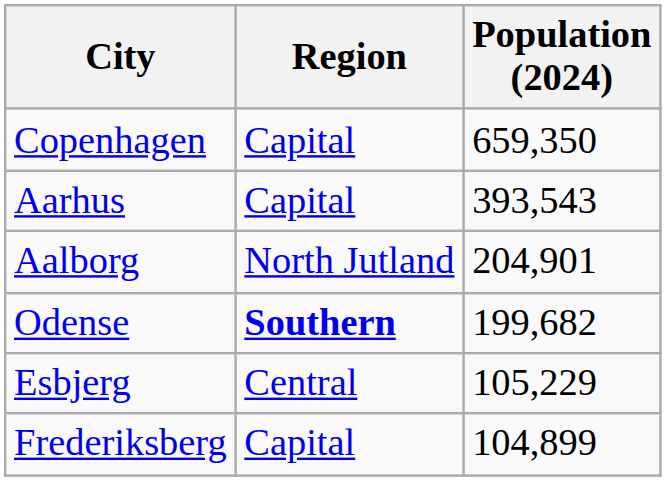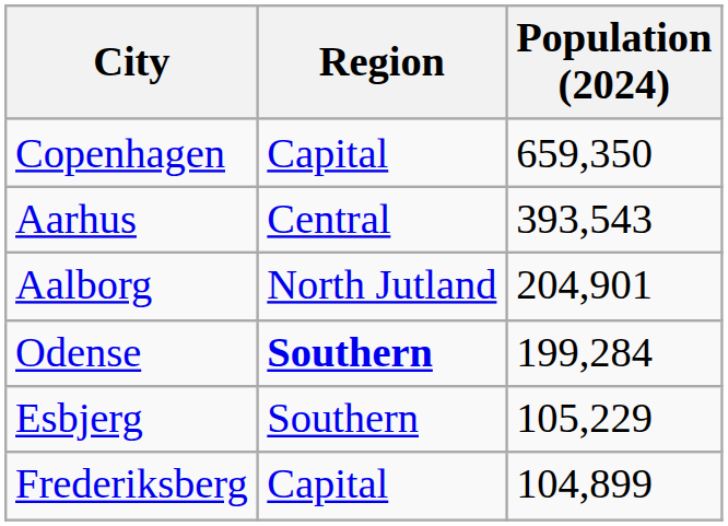Aarhus | Region: Capital -> Central
Odense | Population (2024): 199,682 -> 199,284
Esbjerg | Region: Central -> Southern
